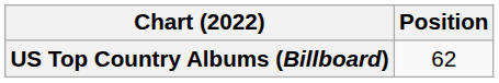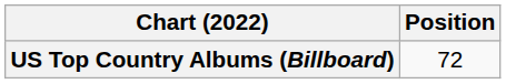US Top Country Albums (Billboard) | Position: 62 -> 72
